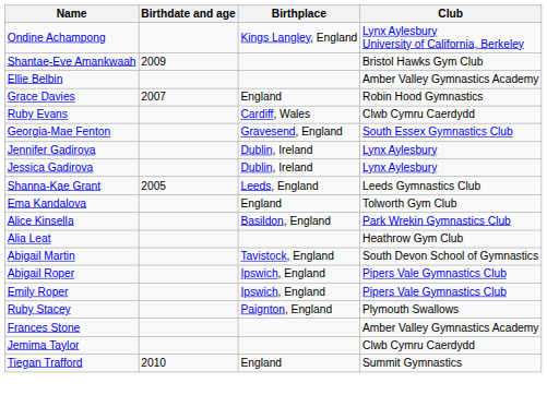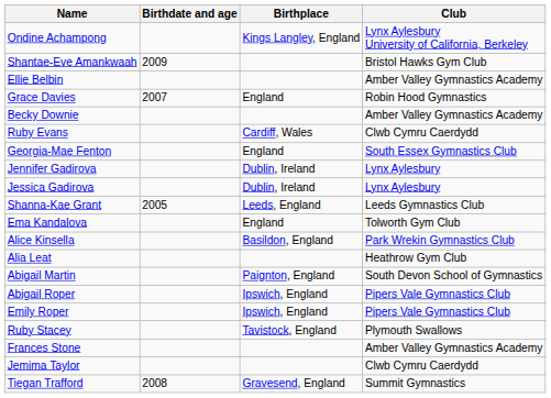+ row: Becky Downie | Amber Valley Gymnastics Academy
Georgia-Mae Fenton | Birthplace: Gravesend, England -> England
Abigail Martin | Birthplace: Tavistock, England -> Paignton, England
Ruby Stacey | Birthplace: Paignton, England -> Tavistock, England
Tiegan Trafford | Birthdate and age: 2010 -> 2008
Tiegan Trafford | Birthplace: England -> Gravesend, England
